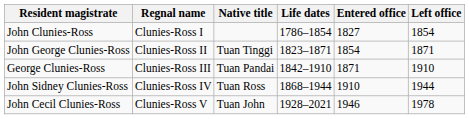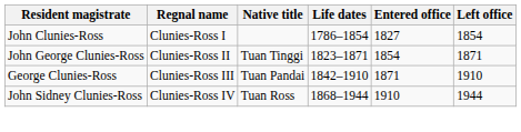- row: John Cecil Clunies-Ross | Clunies-Ross V | Tuan John | 1928–2021 | 1946 | 1978
